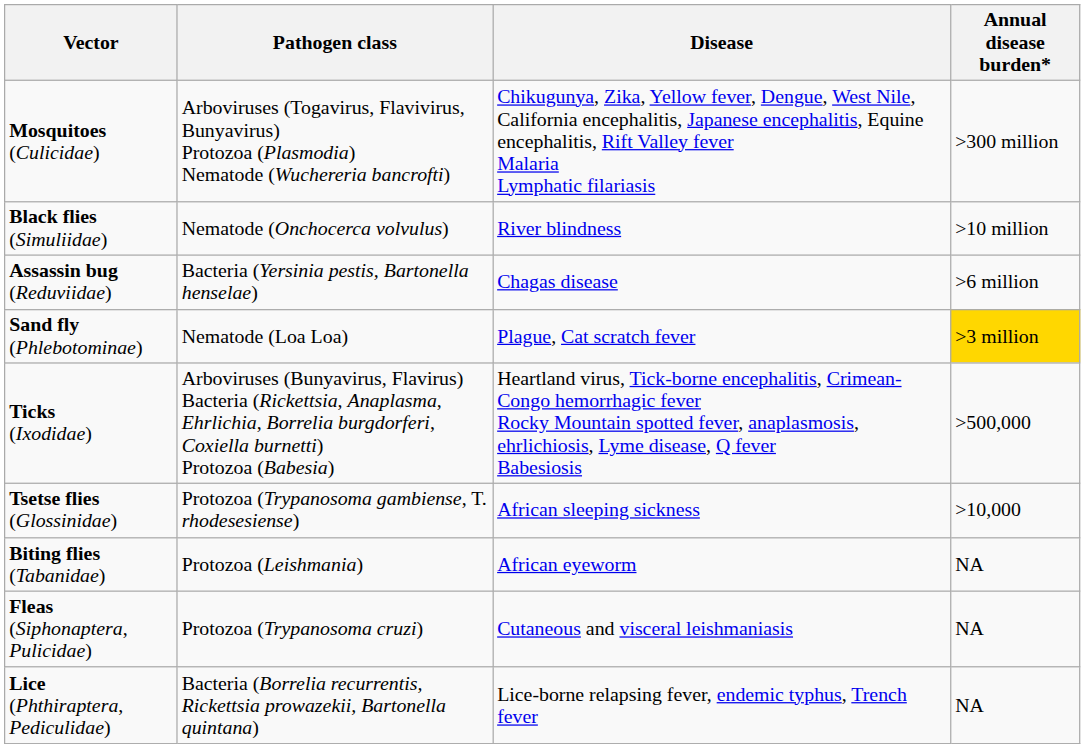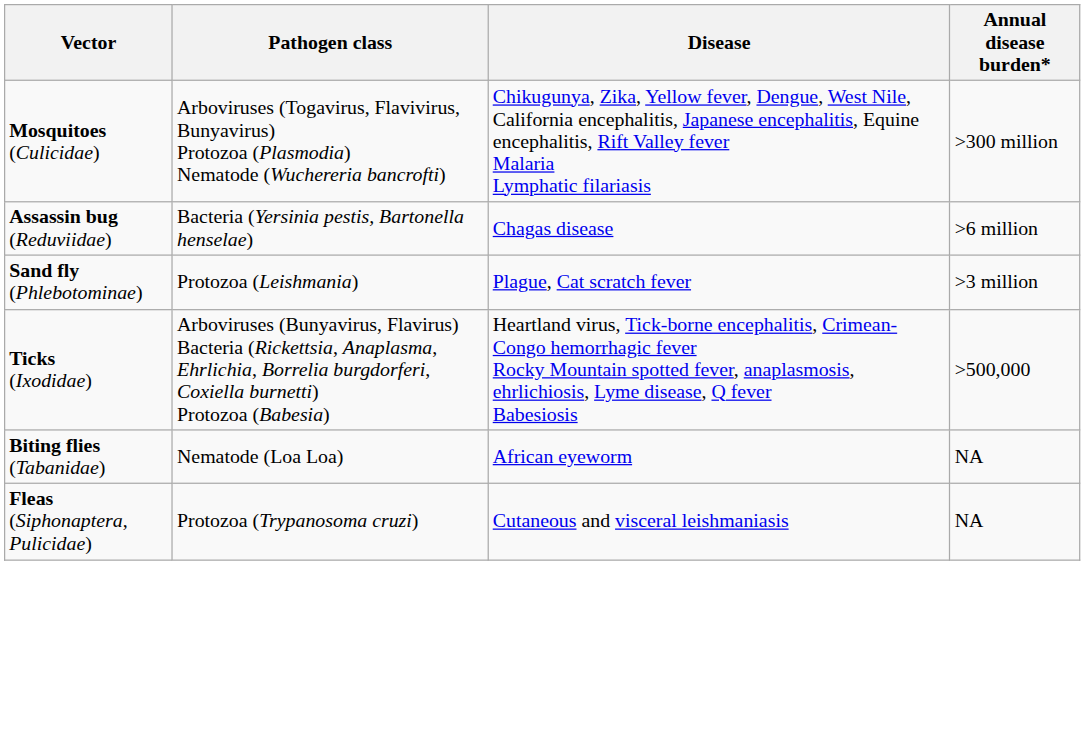- row: Black flies (Simuliidae) | Nematode (Onchocerca volvulus) | River blindness | >10 million
Sand fly (Phlebotominae) | Pathogen class: Nematode (Loa Loa) -> Protozoa (Leishmania)
Sand fly (Phlebotominae) | Annual disease burden*: gold background -> no background
- row: Tsetse flies (Glossinidae) | Protozoa (Trypanosoma gambiense, T. rhodesesiense) | African sleeping sickness | >10,000
Biting flies (Tabanidae) | Pathogen class: Protozoa (Leishmania) -> Nematode (Loa Loa)
- row: Lice (Phthiraptera, Pediculidae) | Bacteria (Borrelia recurrentis, Rickettsia prowazekii, Bartonella quintana) | Lice-borne relapsing fever, endemic typhus, Trench fever | NA
